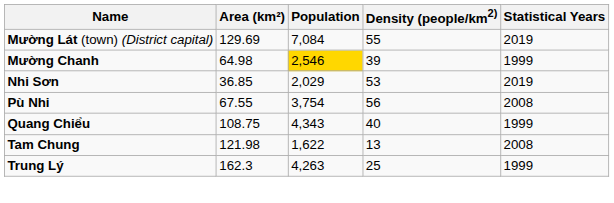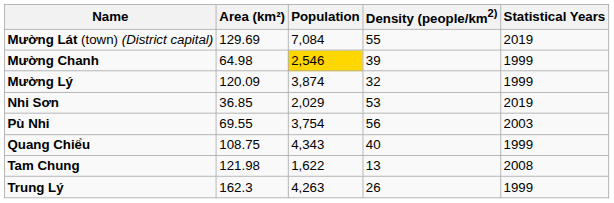+ row: Mường Lý | 120.09 | 3,874 | 32 | 1999
Pù Nhi | Area (km²): 67.55 -> 69.55
Pù Nhi | Statistical Years: 2008 -> 2003
Trung Lý | Density (people/km2): 25 -> 26
